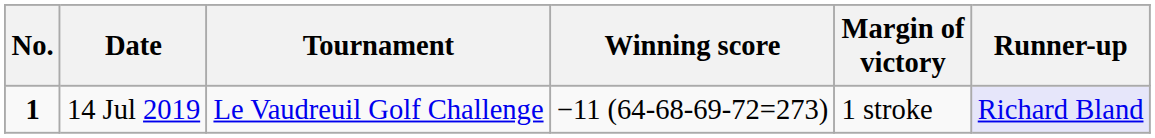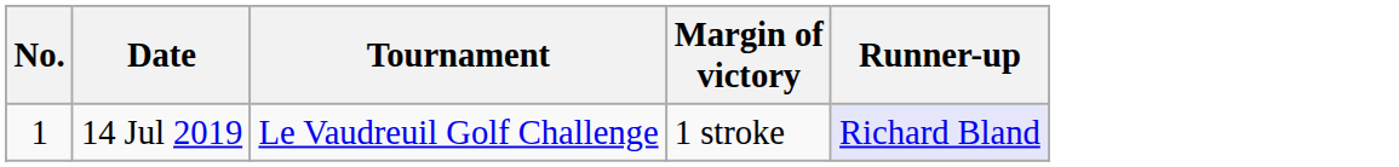- column: Winning score | −11 (64-68-69-72=273)
14 Jul 2019 | No.: bold -> normal
